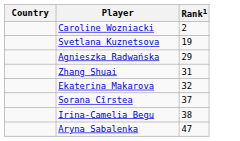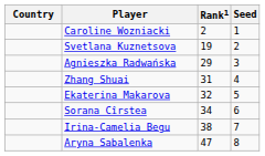+ column: Seed | 1 | 2 | 3 | 4 | 5 | 6 | 7 | 8
Sorana Cîrstea | Rank1: 37 -> 34
